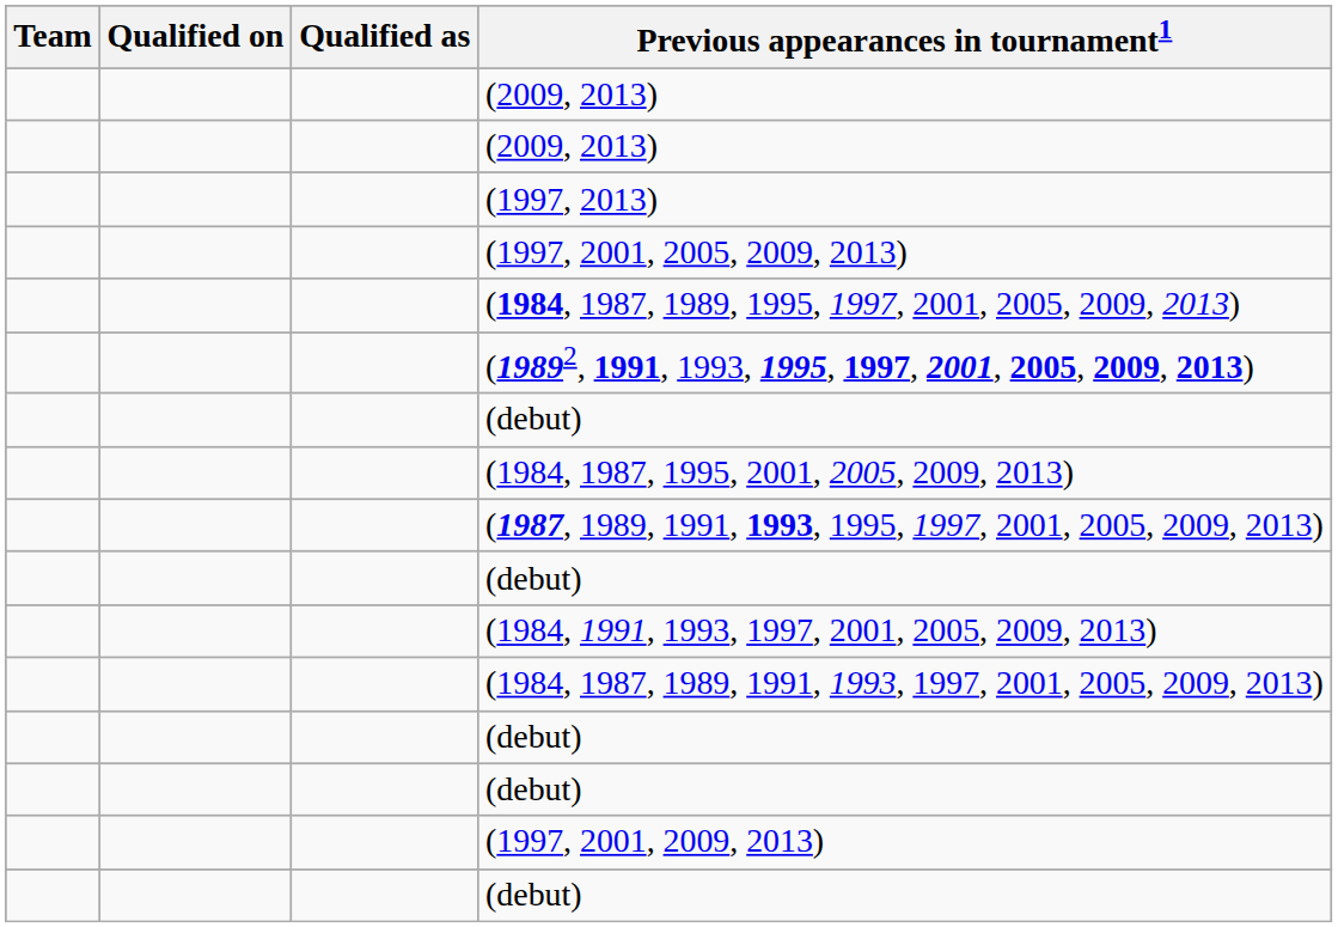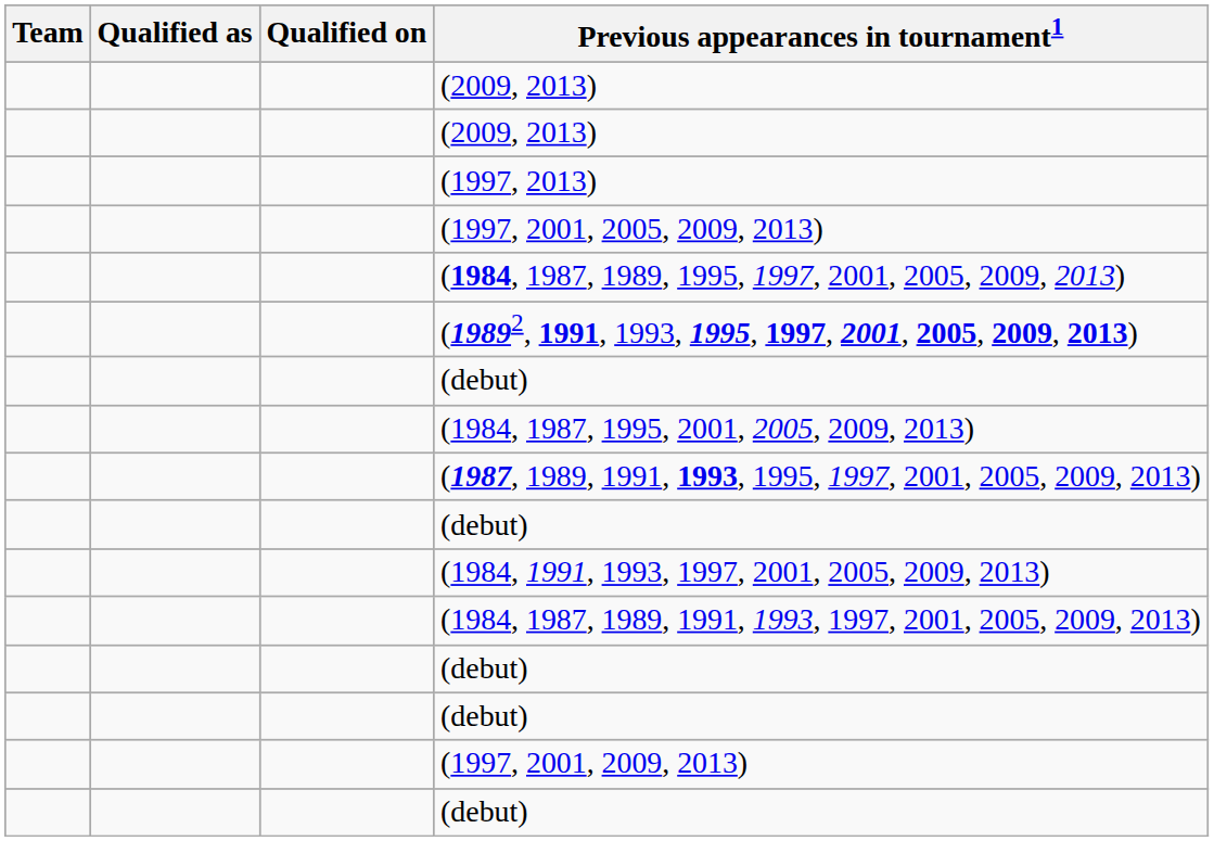columns swapped: Qualified as <-> Qualified on
